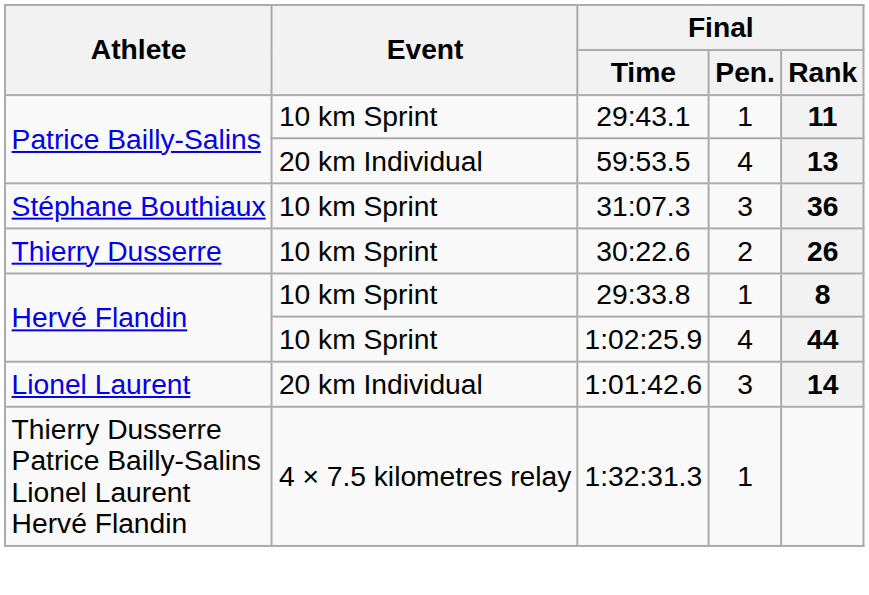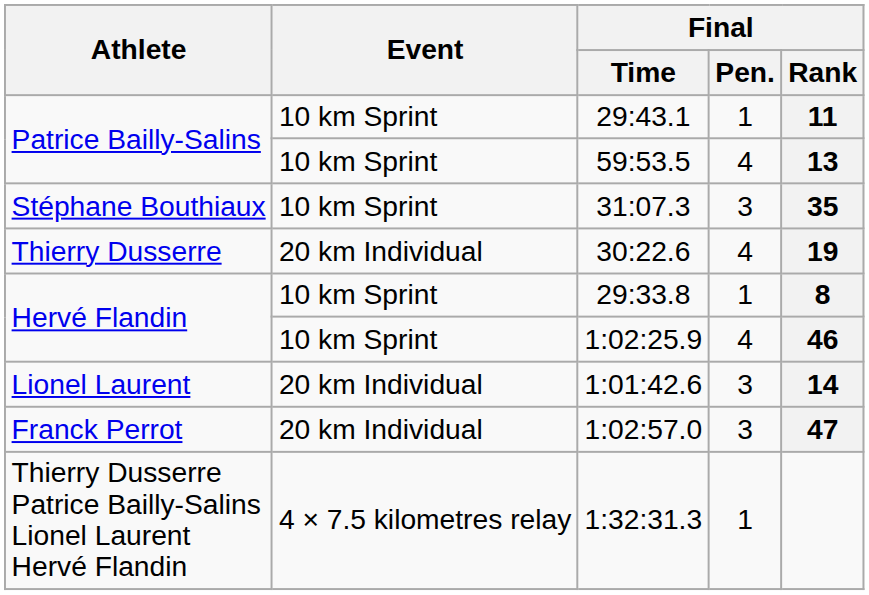59:53.5 | Event: 20 km Individual -> 10 km Sprint
31:07.3 | Final / Rank: 36 -> 35
30:22.6 | Event: 10 km Sprint -> 20 km Individual
30:22.6 | Final / Pen.: 2 -> 4
30:22.6 | Final / Rank: 26 -> 19
1:02:25.9 | Final / Rank: 44 -> 46
+ row: Franck Perrot | 20 km Individual | 1:02:57.0 | 3 | 47
